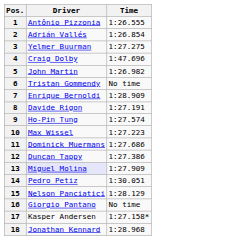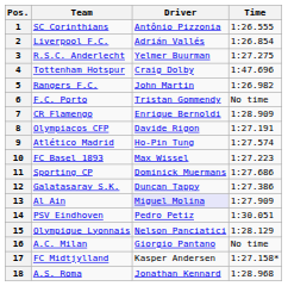+ column: Team | SC Corinthians | Liverpool F.C. | R.S.C. Anderlecht | Tottenham Hotspur | Rangers F.C. | F.C. Porto | CR Flamengo | Olympiacos CFP | Atlético Madrid | FC Basel 1893 | Sporting CP | Galatasaray S.K. | Al Ain | PSV Eindhoven | Olympique Lyonnais | A.C. Milan | FC Midtjylland | A.S. Roma
